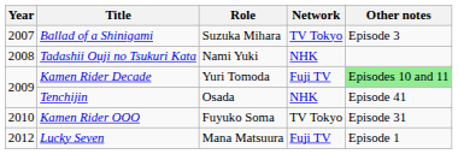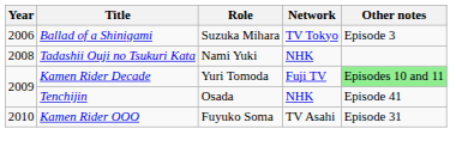Ballad of a Shinigami | Year: 2007 -> 2006
Kamen Rider OOO | Network: TV Tokyo -> TV Asahi
- row: 2012 | Lucky Seven | Mana Matsuura | Fuji TV | Episode 1
